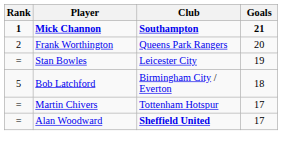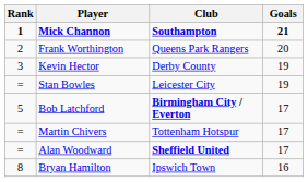+ row: 3 | Kevin Hector | Derby County | 19
Bob Latchford | Club: normal -> bold
Bob Latchford | Goals: 18 -> 17
+ row: 8 | Bryan Hamilton | Ipswich Town | 16
